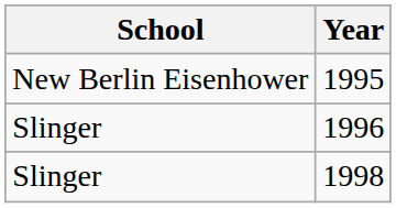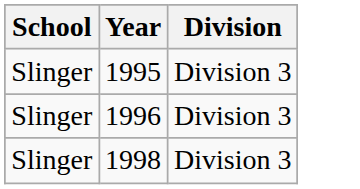+ column: Division | Division 3 | Division 3 | Division 3
1995 | School: New Berlin Eisenhower -> Slinger
